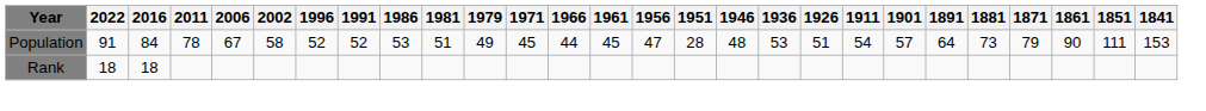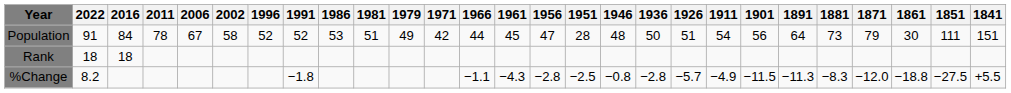Population | 1971: 45 -> 42
Population | 1936: 53 -> 50
Population | 1901: 57 -> 56
Population | 1861: 90 -> 30
Population | 1841: 153 -> 151
+ row: %Change | 8.2 | −1.8 | −1.1 | −4.3 | −2.8 | −2.5 | −0.8 | −2.8 | −5.7 | −4.9 | −11.5 | −11.3 | −8.3 | −12.0 | −18.8 | −27.5 | +5.5
